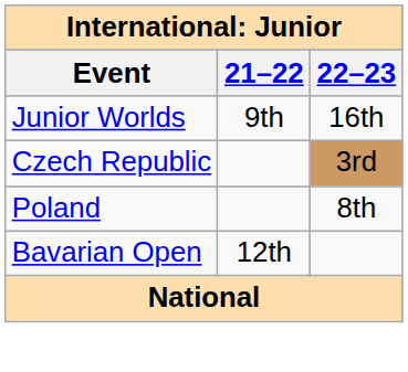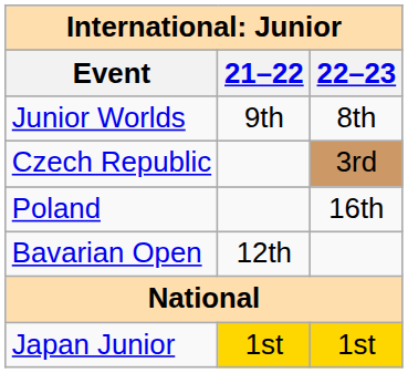Junior Worlds | 22–23: 16th -> 8th
Poland | 22–23: 8th -> 16th
+ row: Japan Junior | 1st | 1st
